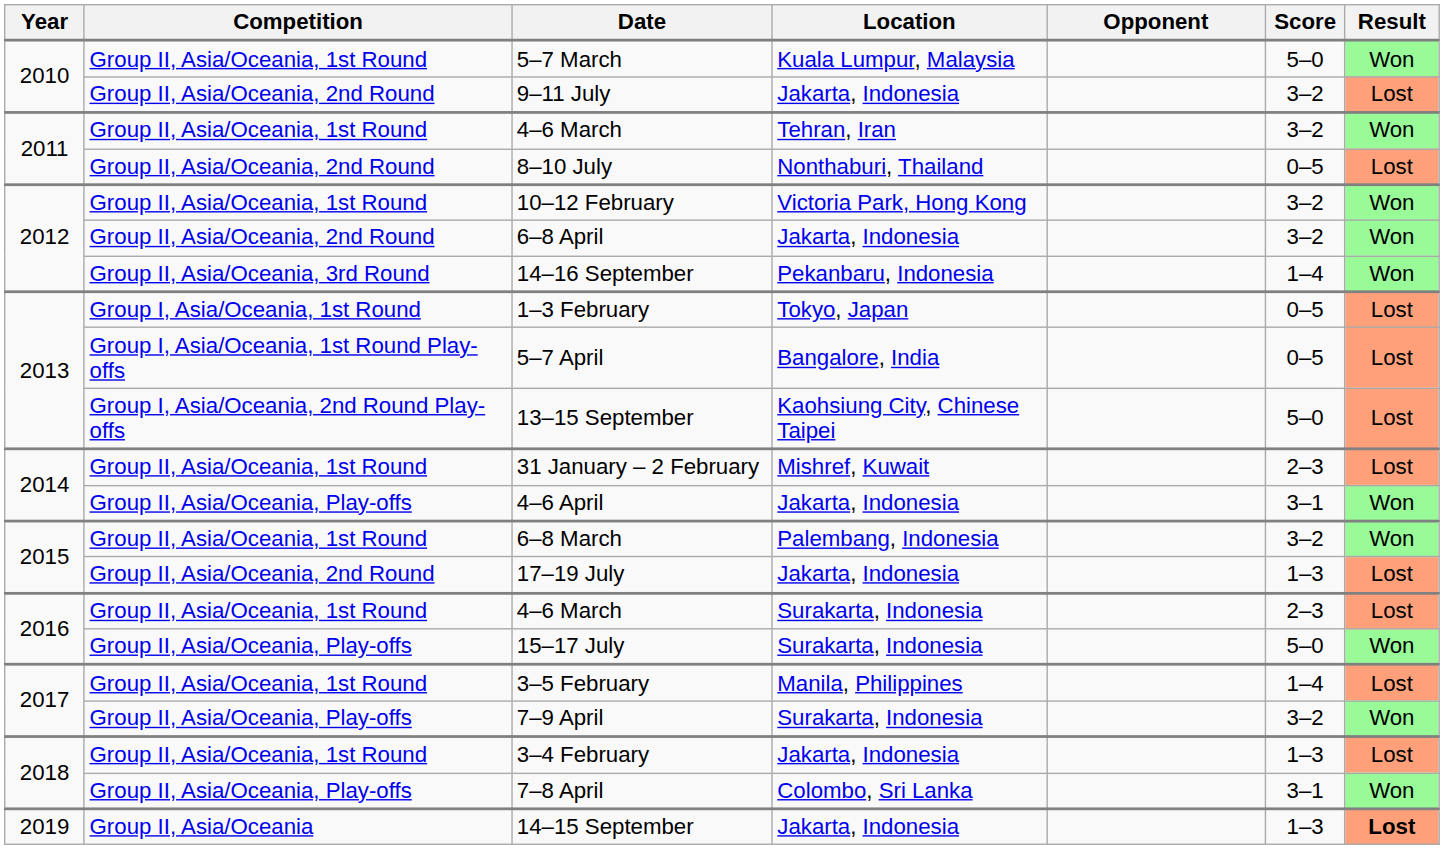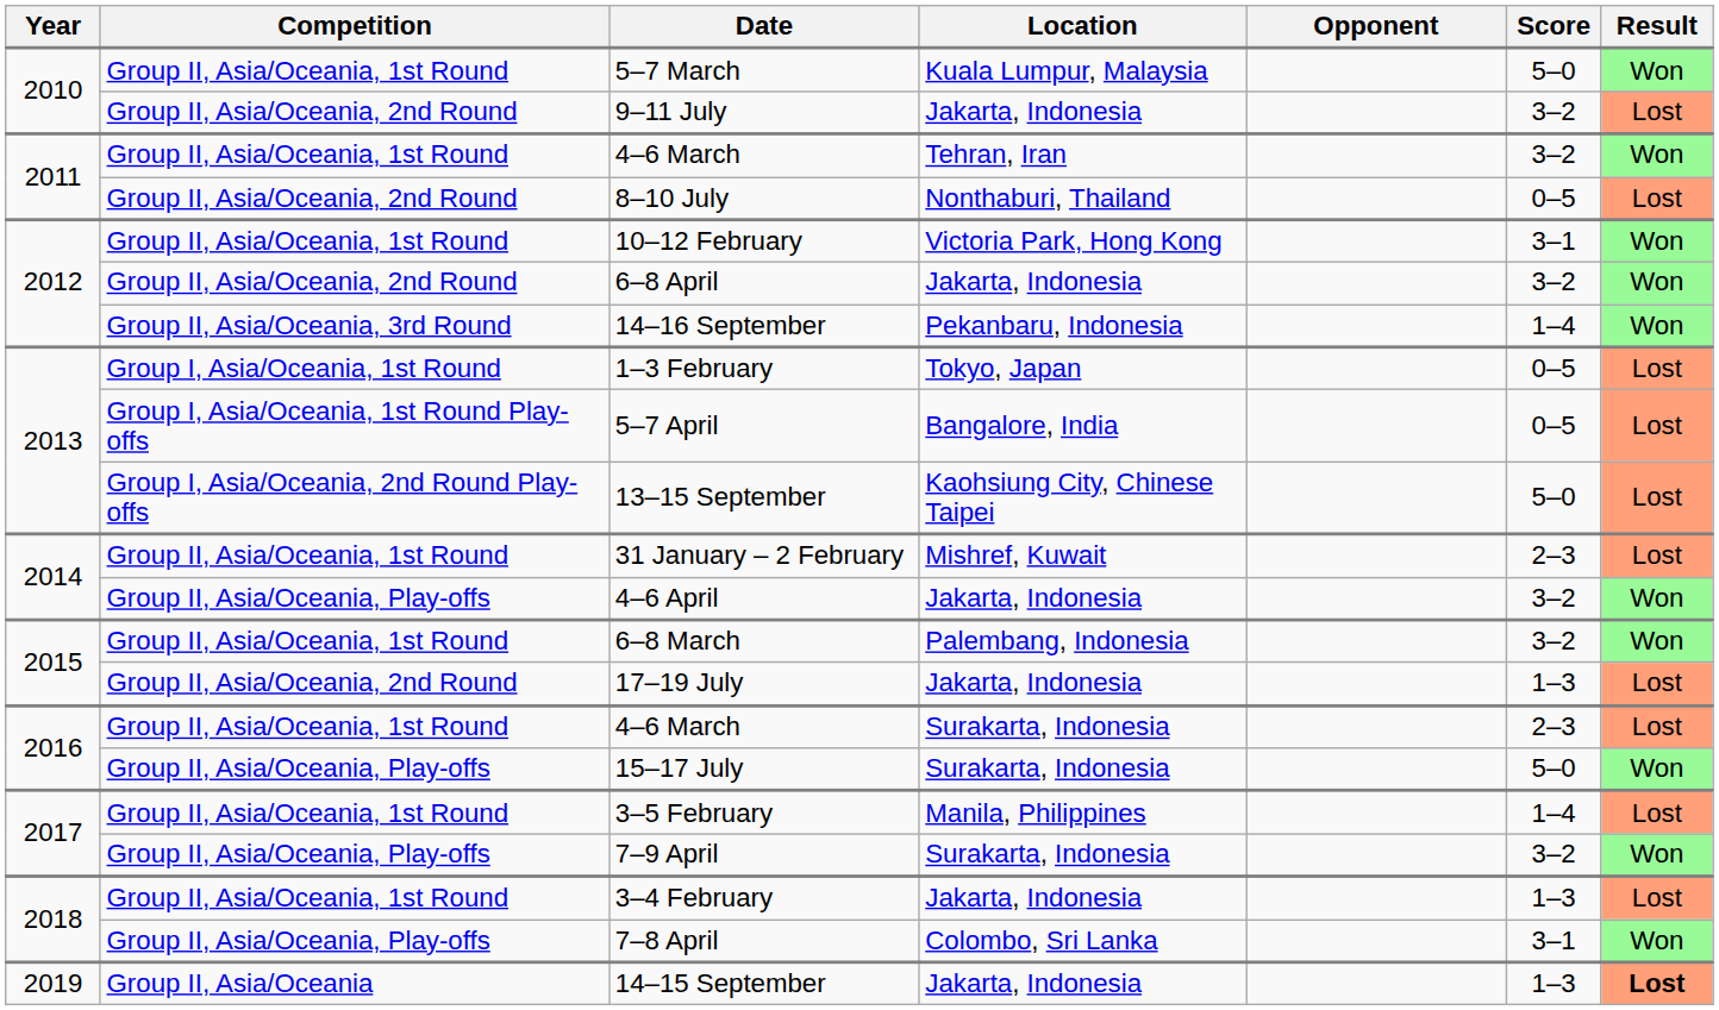10–12 February | Score: 3–2 -> 3–1
4–6 April | Score: 3–1 -> 3–2
